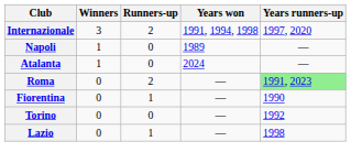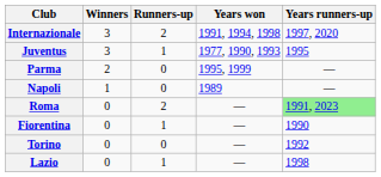+ row: Juventus | 3 | 1 | 1977, 1990, 1993 | 1995
+ row: Parma | 2 | 0 | 1995, 1999 | —
- row: Atalanta | 1 | 0 | 2024 | —
